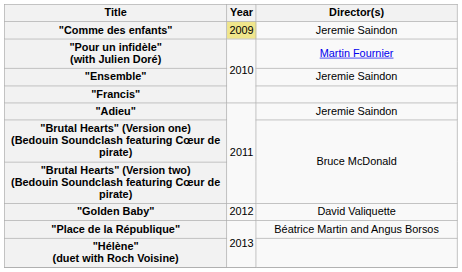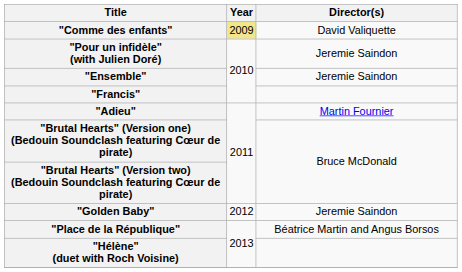"Comme des enfants" | Director(s): Jeremie Saindon -> David Valiquette
"Pour un infidèle" (with Julien Doré) | Director(s): Martin Fournier -> Jeremie Saindon
"Adieu" | Director(s): Jeremie Saindon -> Martin Fournier
"Golden Baby" | Director(s): David Valiquette -> Jeremie Saindon
